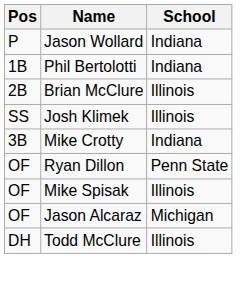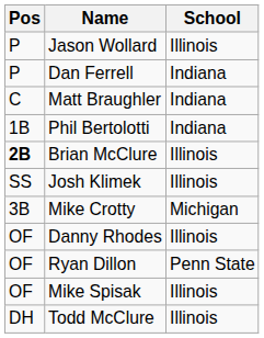Jason Wollard | School: Indiana -> Illinois
+ row: P | Dan Ferrell | Indiana
+ row: C | Matt Braughler | Indiana
Brian McClure | Pos: normal -> bold
Mike Crotty | School: Indiana -> Michigan
+ row: OF | Danny Rhodes | Illinois
- row: OF | Jason Alcaraz | Michigan
